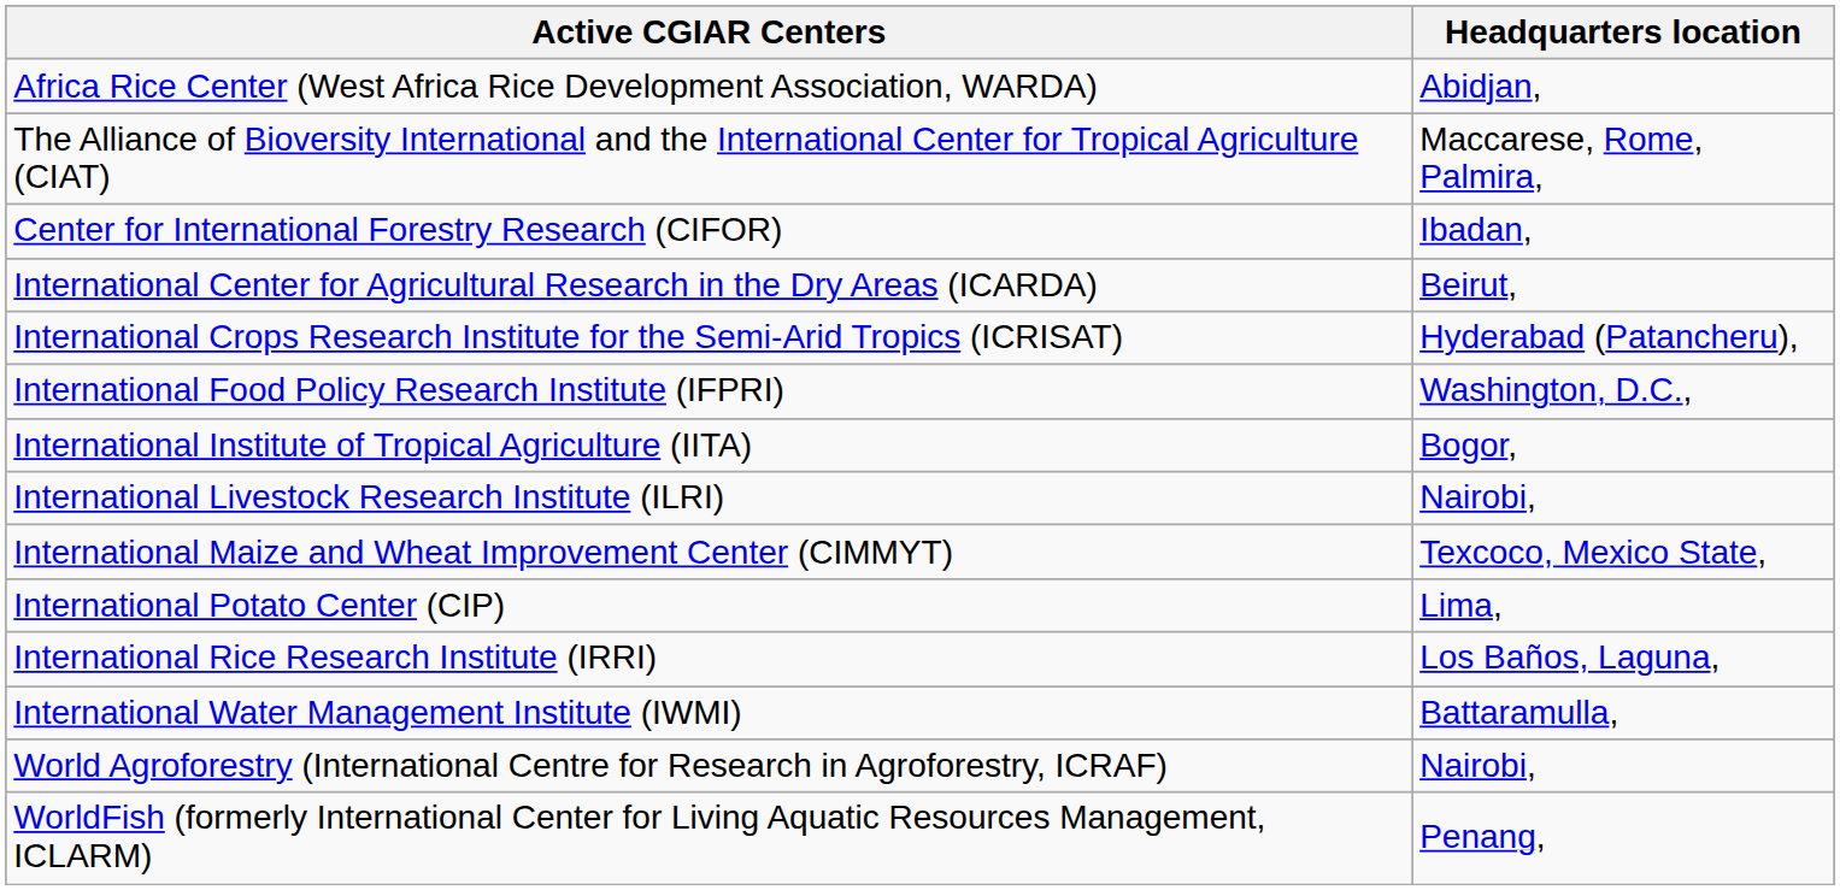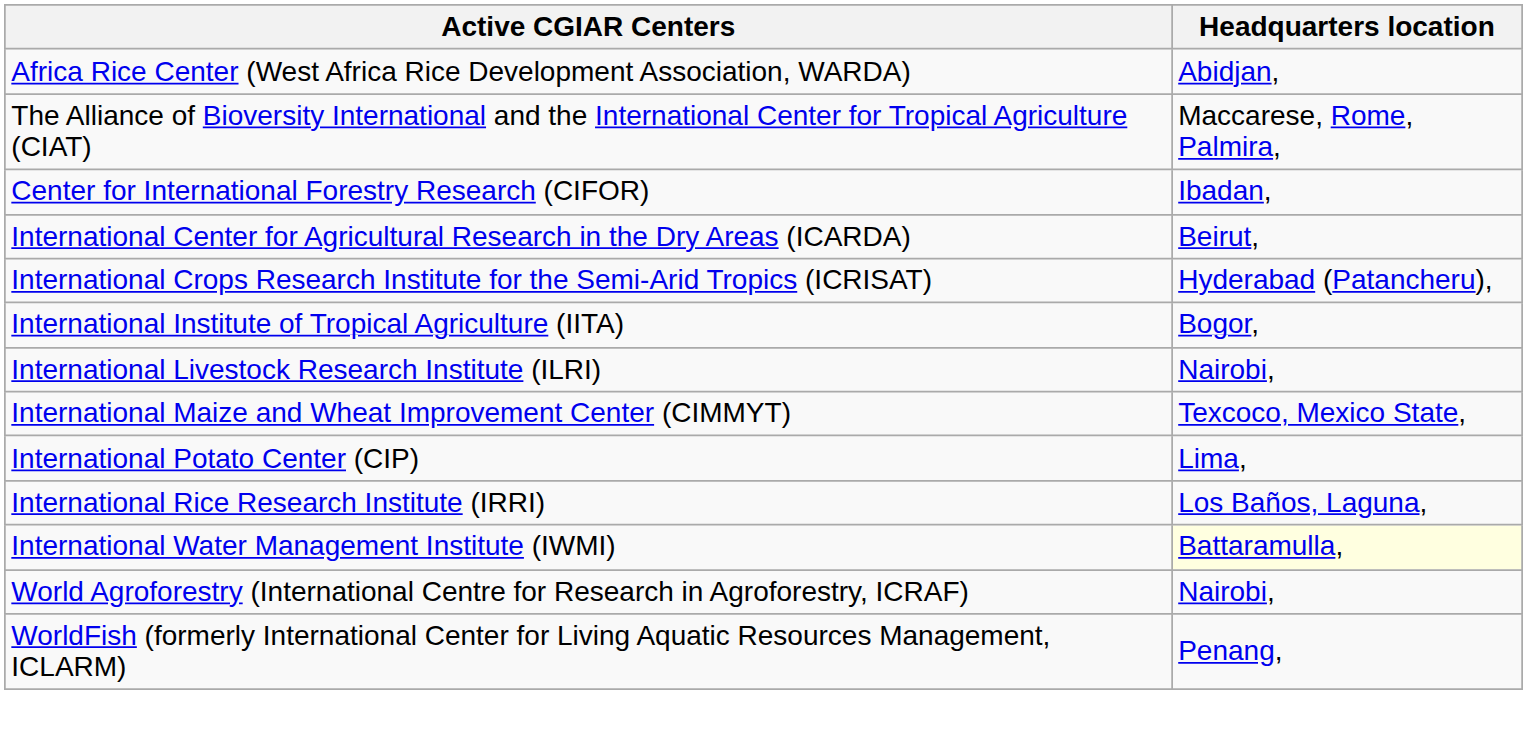- row: International Food Policy Research Institute (IFPRI) | Washington, D.C.,
International Water Management Institute (IWMI) | Headquarters location: no background -> lightyellow background
